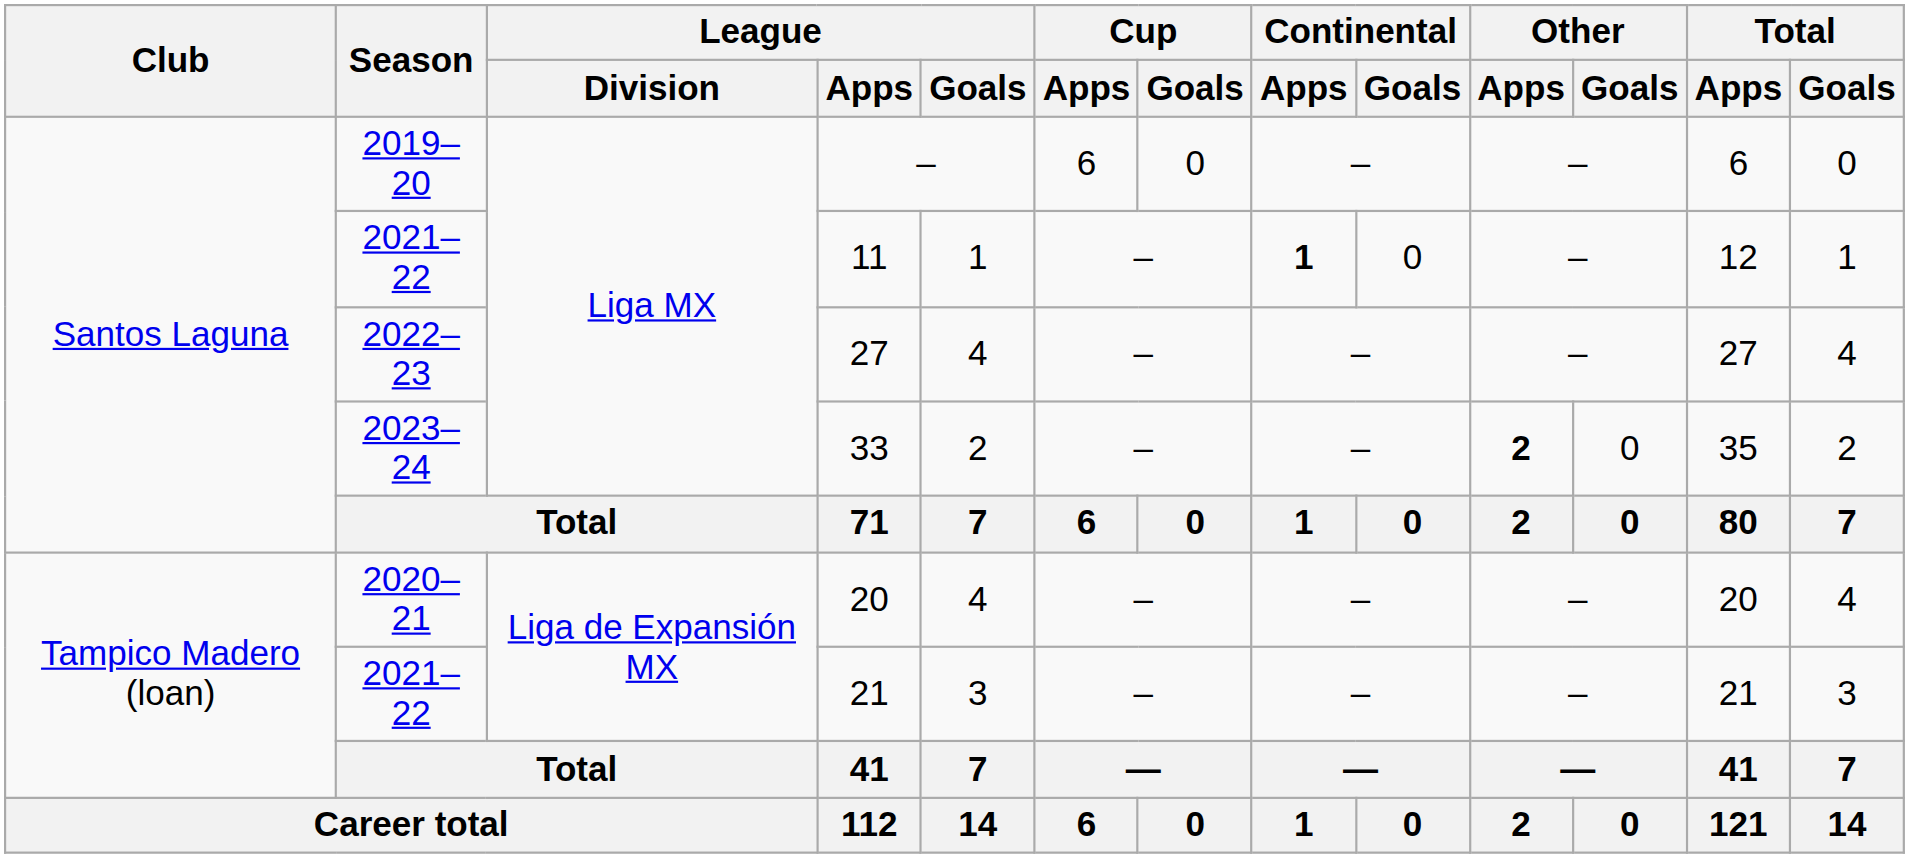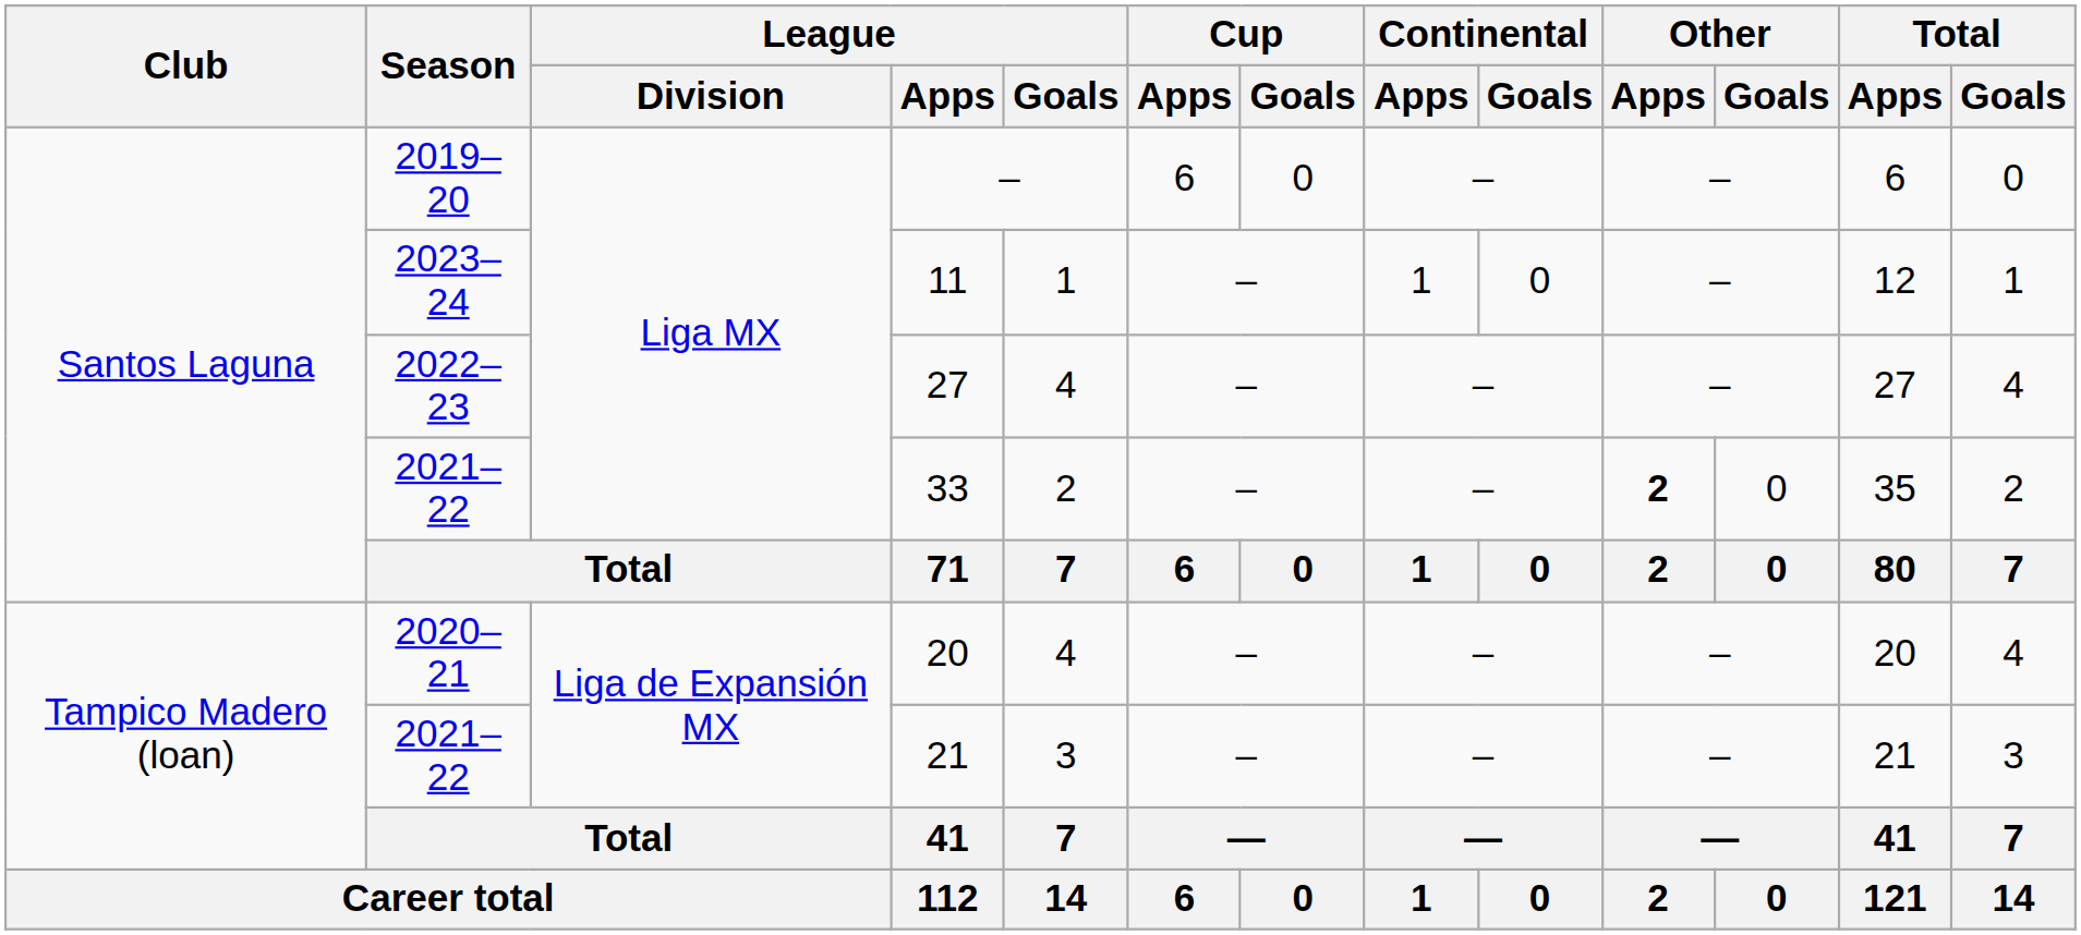11 | Season: 2021–22 -> 2023–24
11 | Continental / Apps: bold -> normal
33 | Season: 2023–24 -> 2021–22
